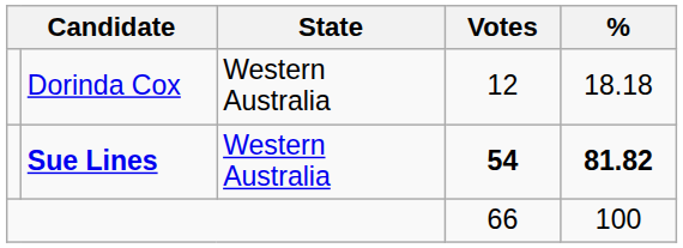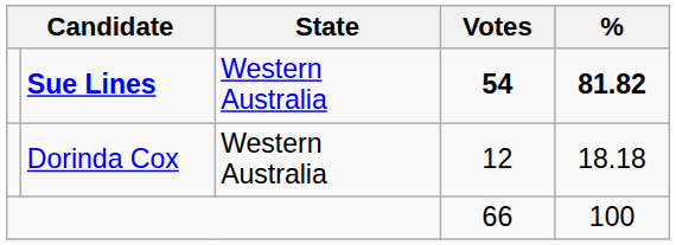rows swapped: Sue Lines <-> Dorinda Cox
